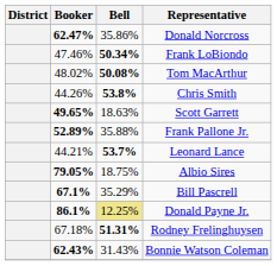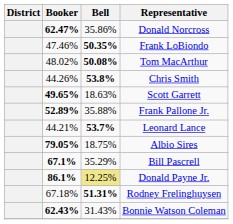Frank LoBiondo | Bell: 50.34% -> 50.35%
